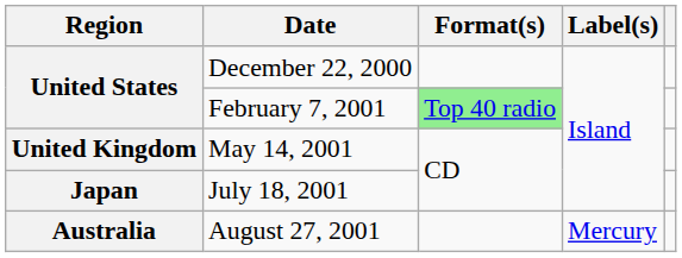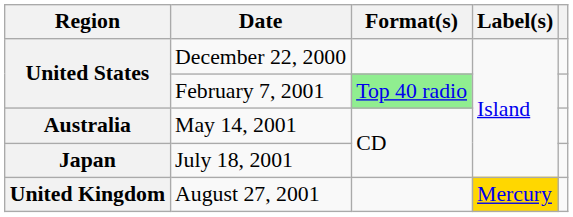May 14, 2001 | Region: United Kingdom -> Australia
August 27, 2001 | Region: Australia -> United Kingdom
August 27, 2001 | Label(s): no background -> gold background
